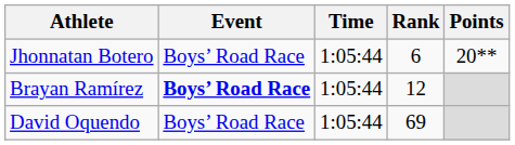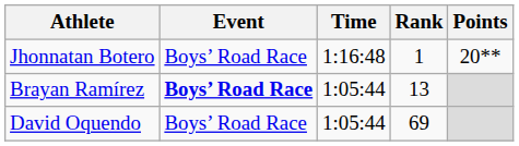Jhonnatan Botero | Time: 1:05:44 -> 1:16:48
Jhonnatan Botero | Rank: 6 -> 1
Brayan Ramírez | Rank: 12 -> 13
